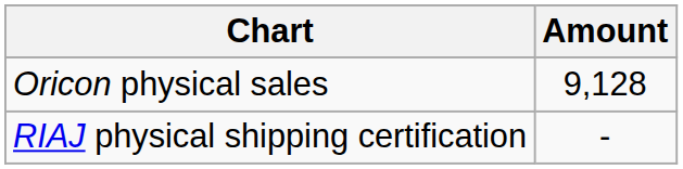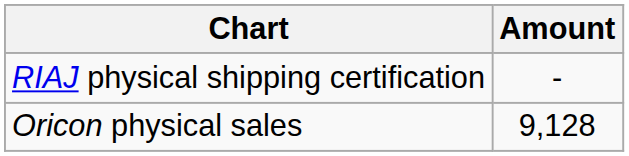rows swapped: Oricon physical sales <-> RIAJ physical shipping certification
